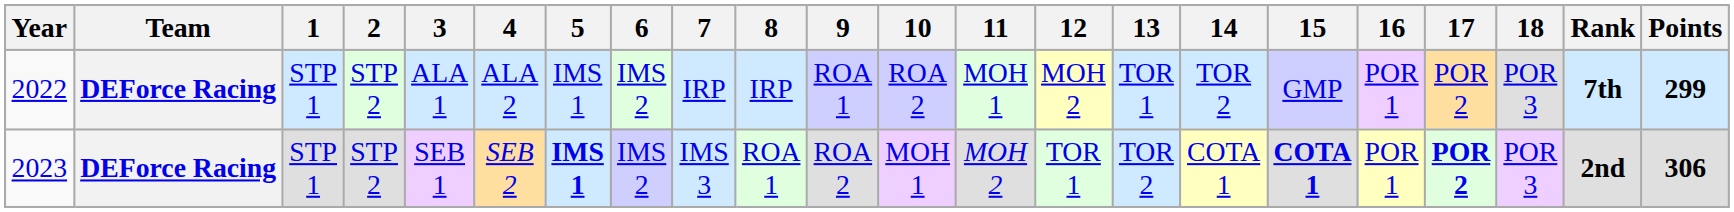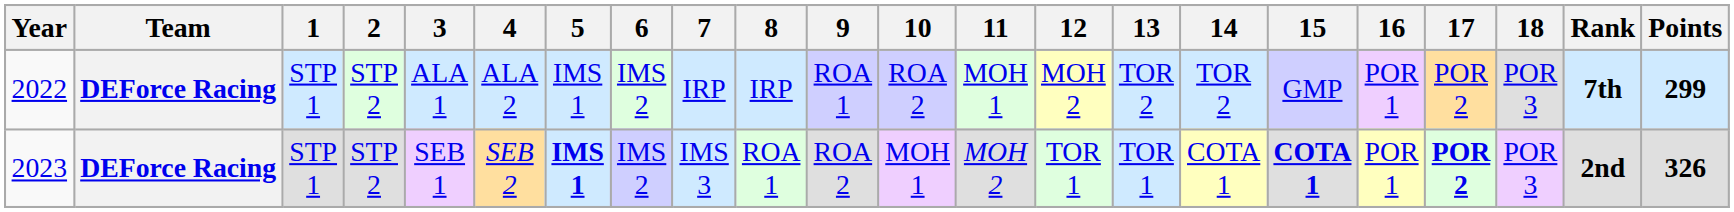2022 | 13: TOR 1 -> TOR 2
2023 | 13: TOR 2 -> TOR 1
2023 | Points: 306 -> 326
